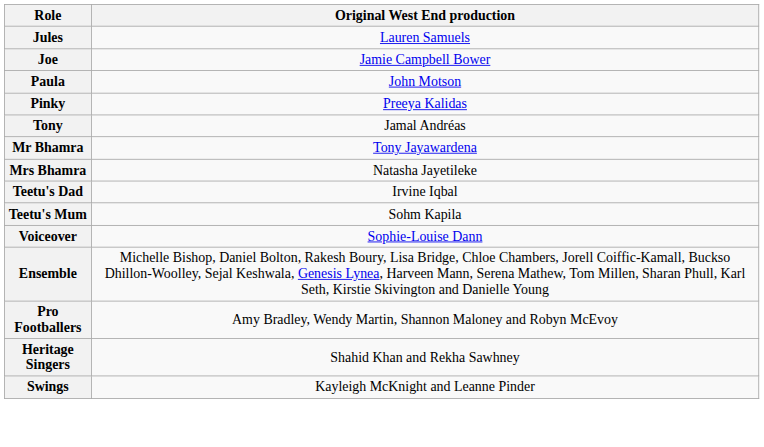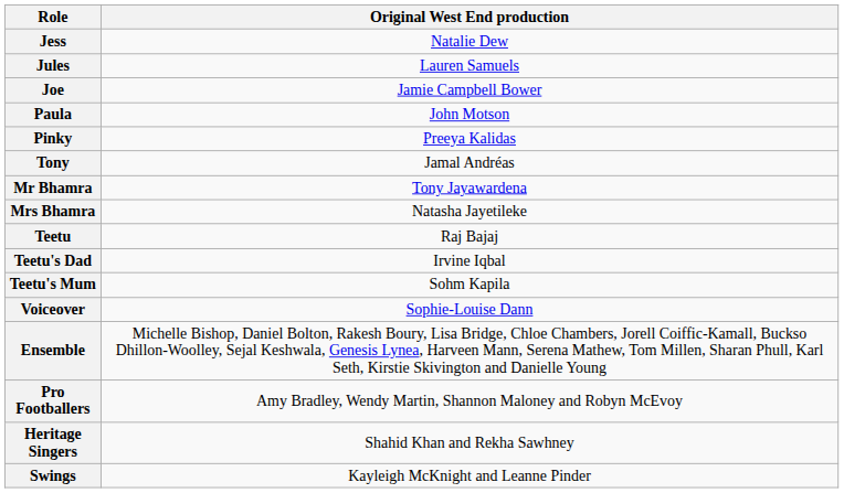+ row: Jess | Natalie Dew
+ row: Teetu | Raj Bajaj
